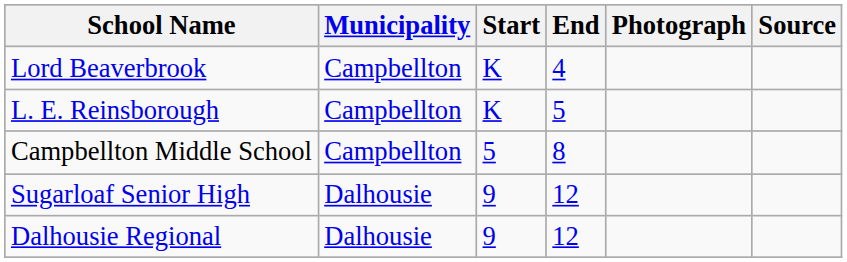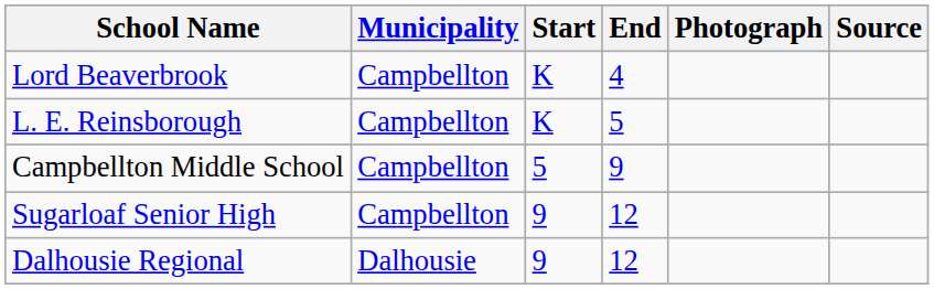Campbellton Middle School | End: 8 -> 9
Sugarloaf Senior High | Municipality: Dalhousie -> Campbellton
